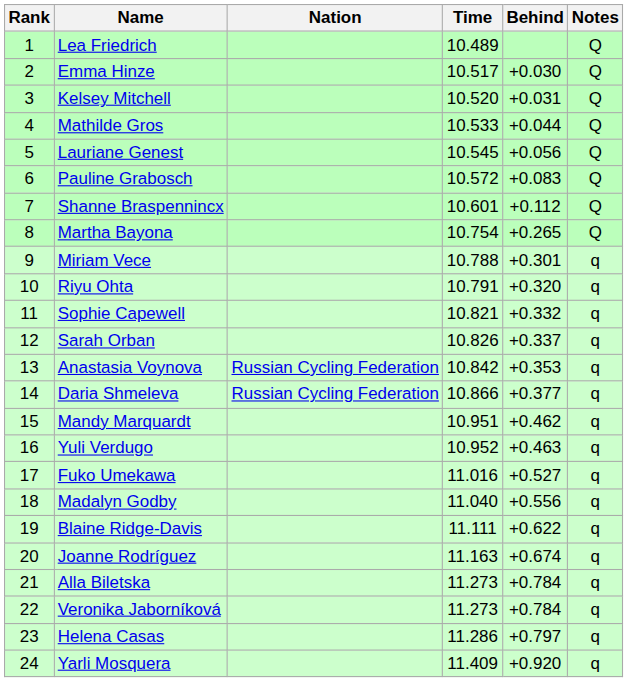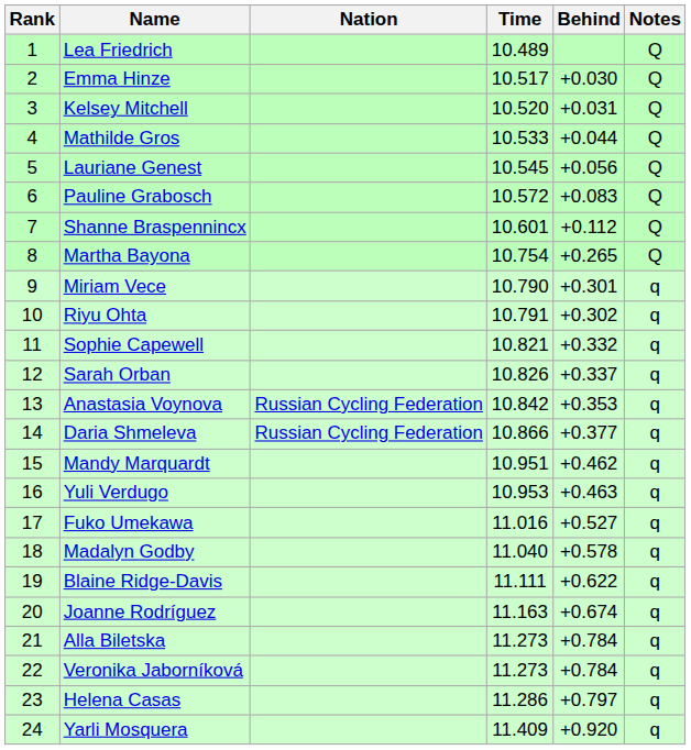Miriam Vece | Time: 10.788 -> 10.790
Riyu Ohta | Behind: +0.320 -> +0.302
Yuli Verdugo | Time: 10.952 -> 10.953
Madalyn Godby | Behind: +0.556 -> +0.578
